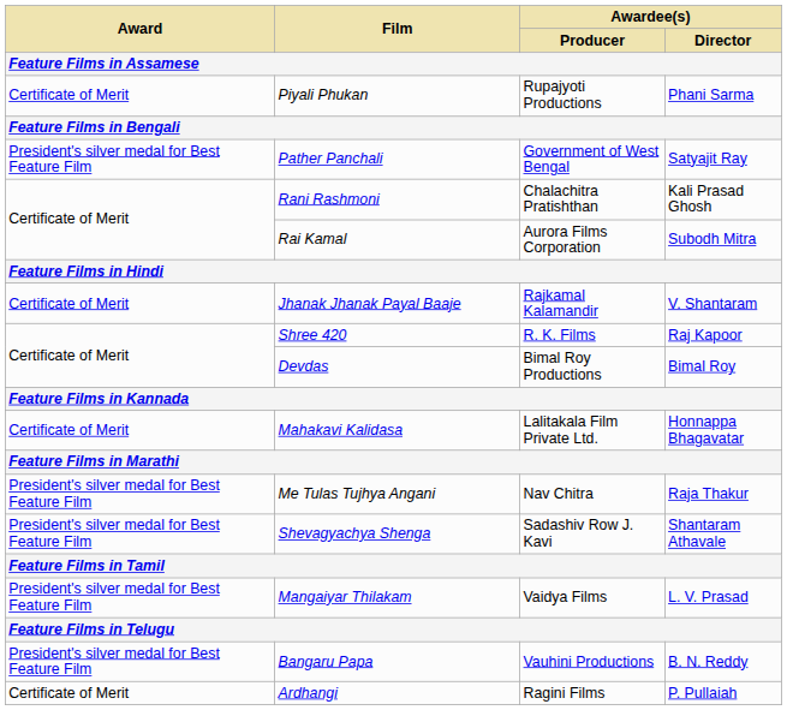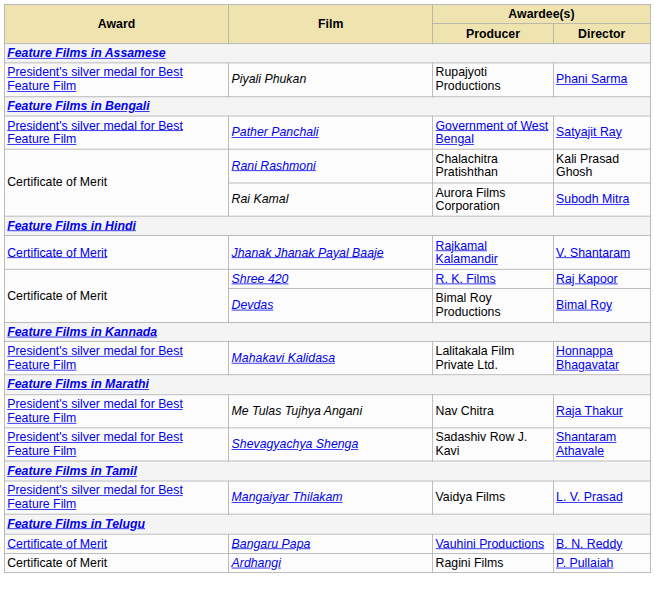Piyali Phukan | Award: Certificate of Merit -> President's silver medal for Best Feature Film
Mahakavi Kalidasa | Award: Certificate of Merit -> President's silver medal for Best Feature Film
Bangaru Papa | Award: President's silver medal for Best Feature Film -> Certificate of Merit
